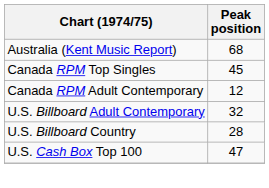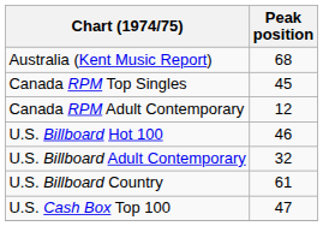+ row: U.S. Billboard Hot 100 | 46
U.S. Billboard Country | Peak position: 28 -> 61
